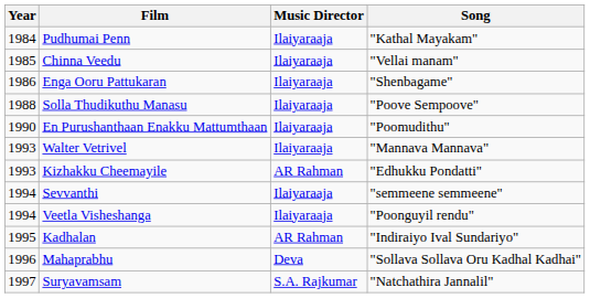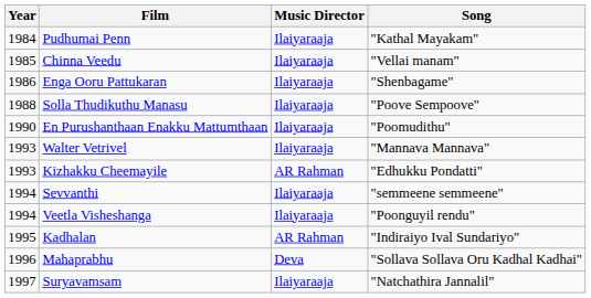Suryavamsam | Music Director: S.A. Rajkumar -> Ilaiyaraaja
